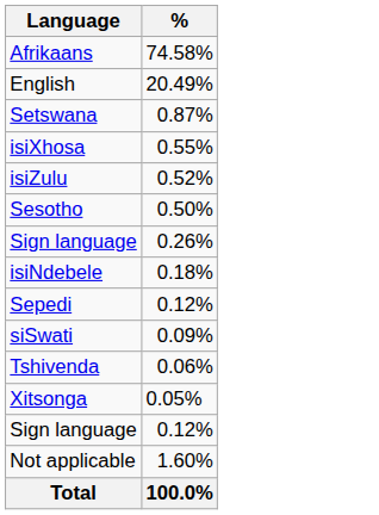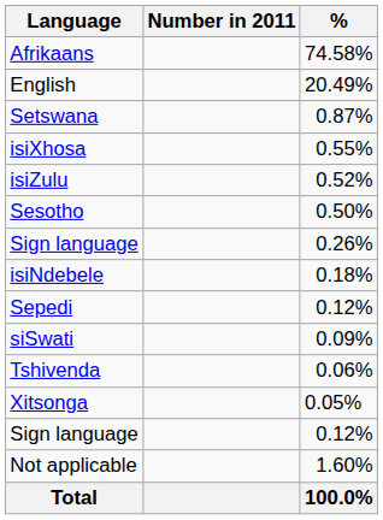+ column: Number in 2011
